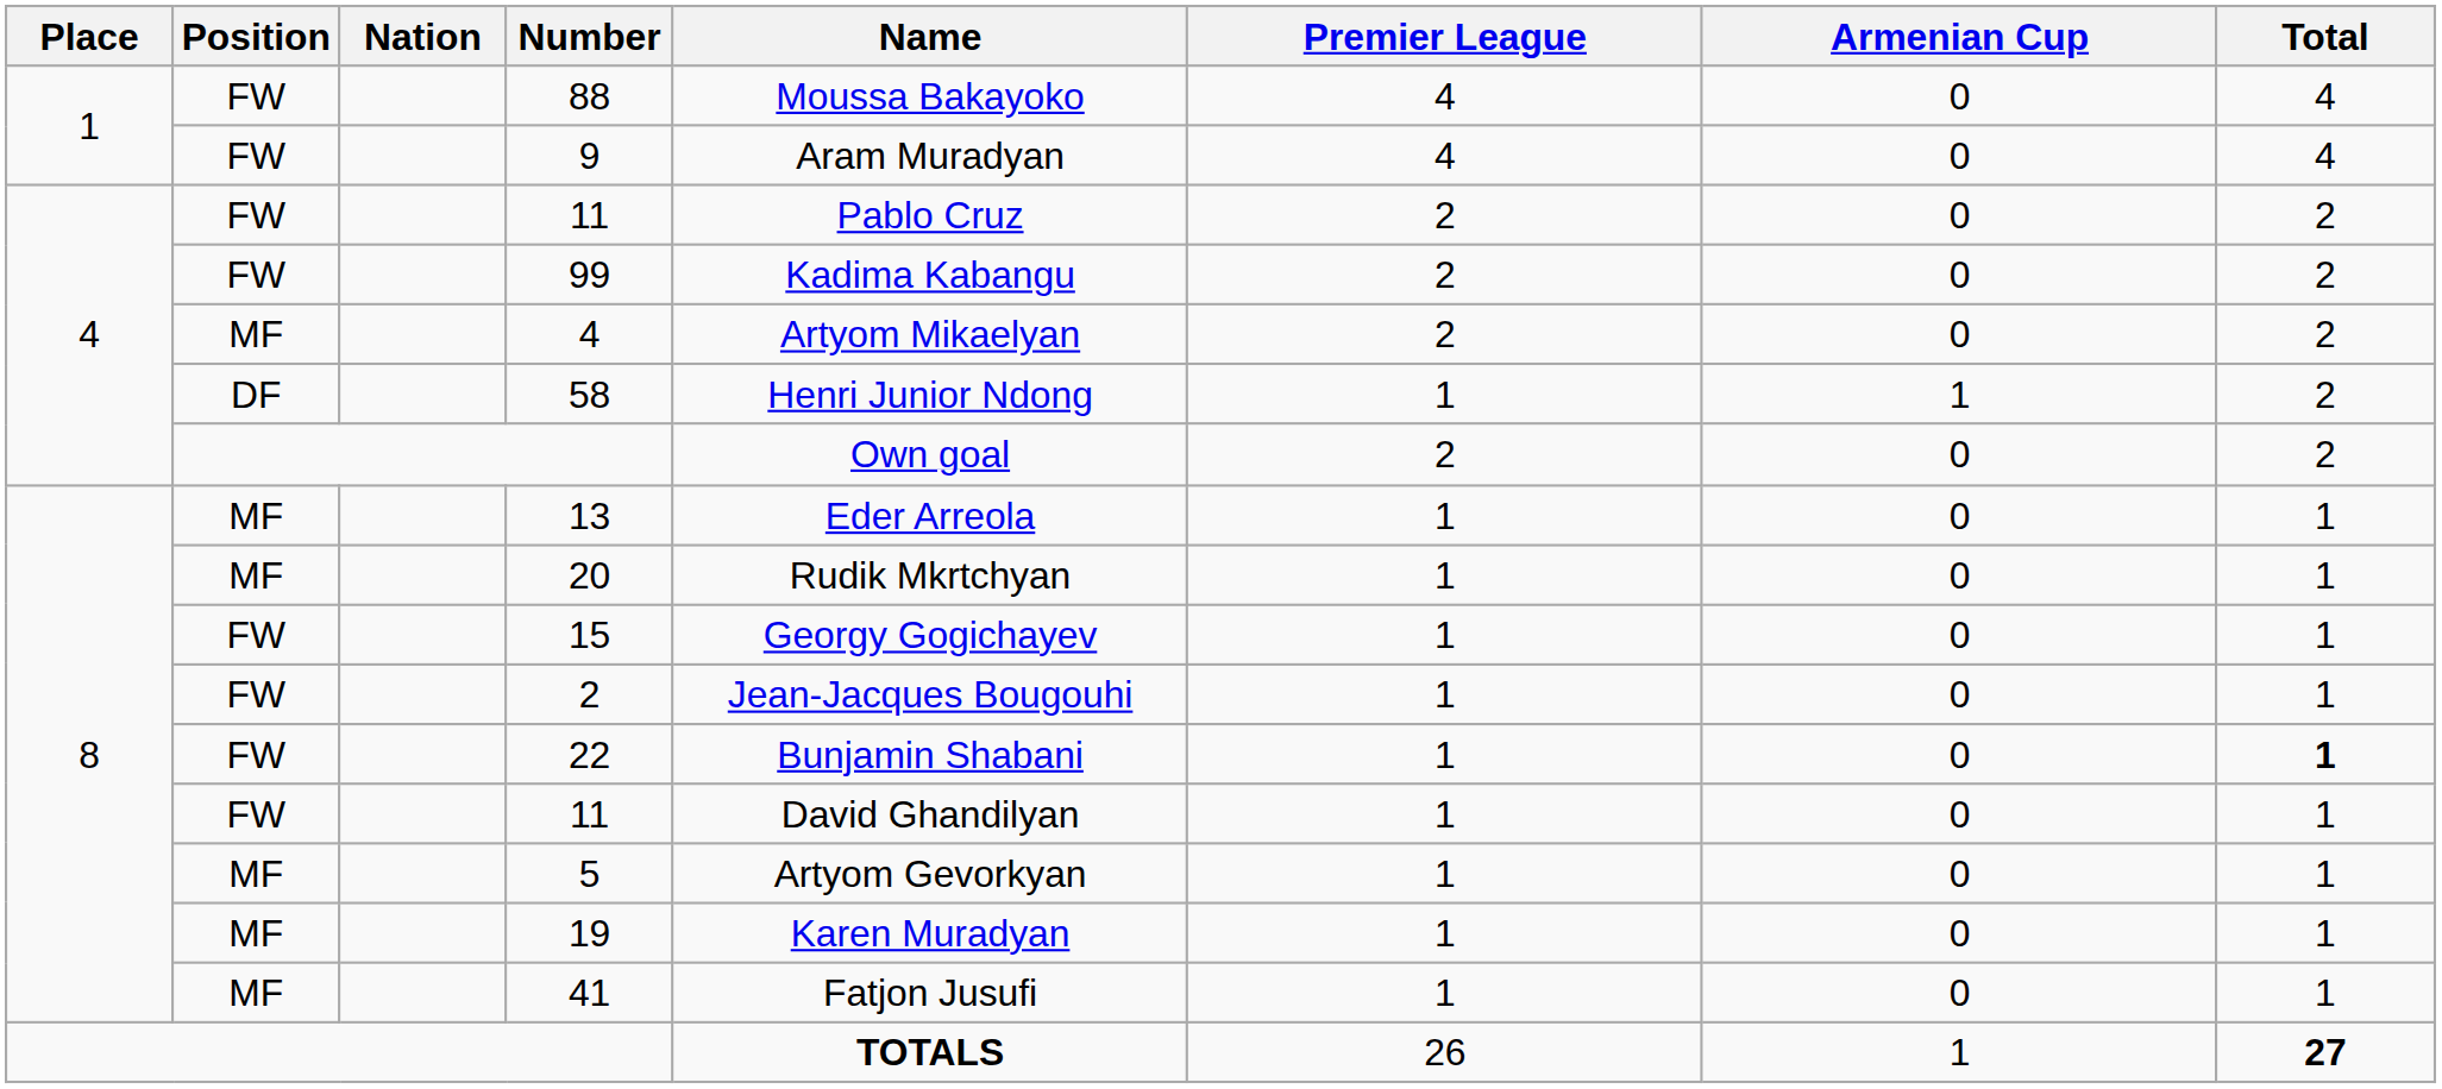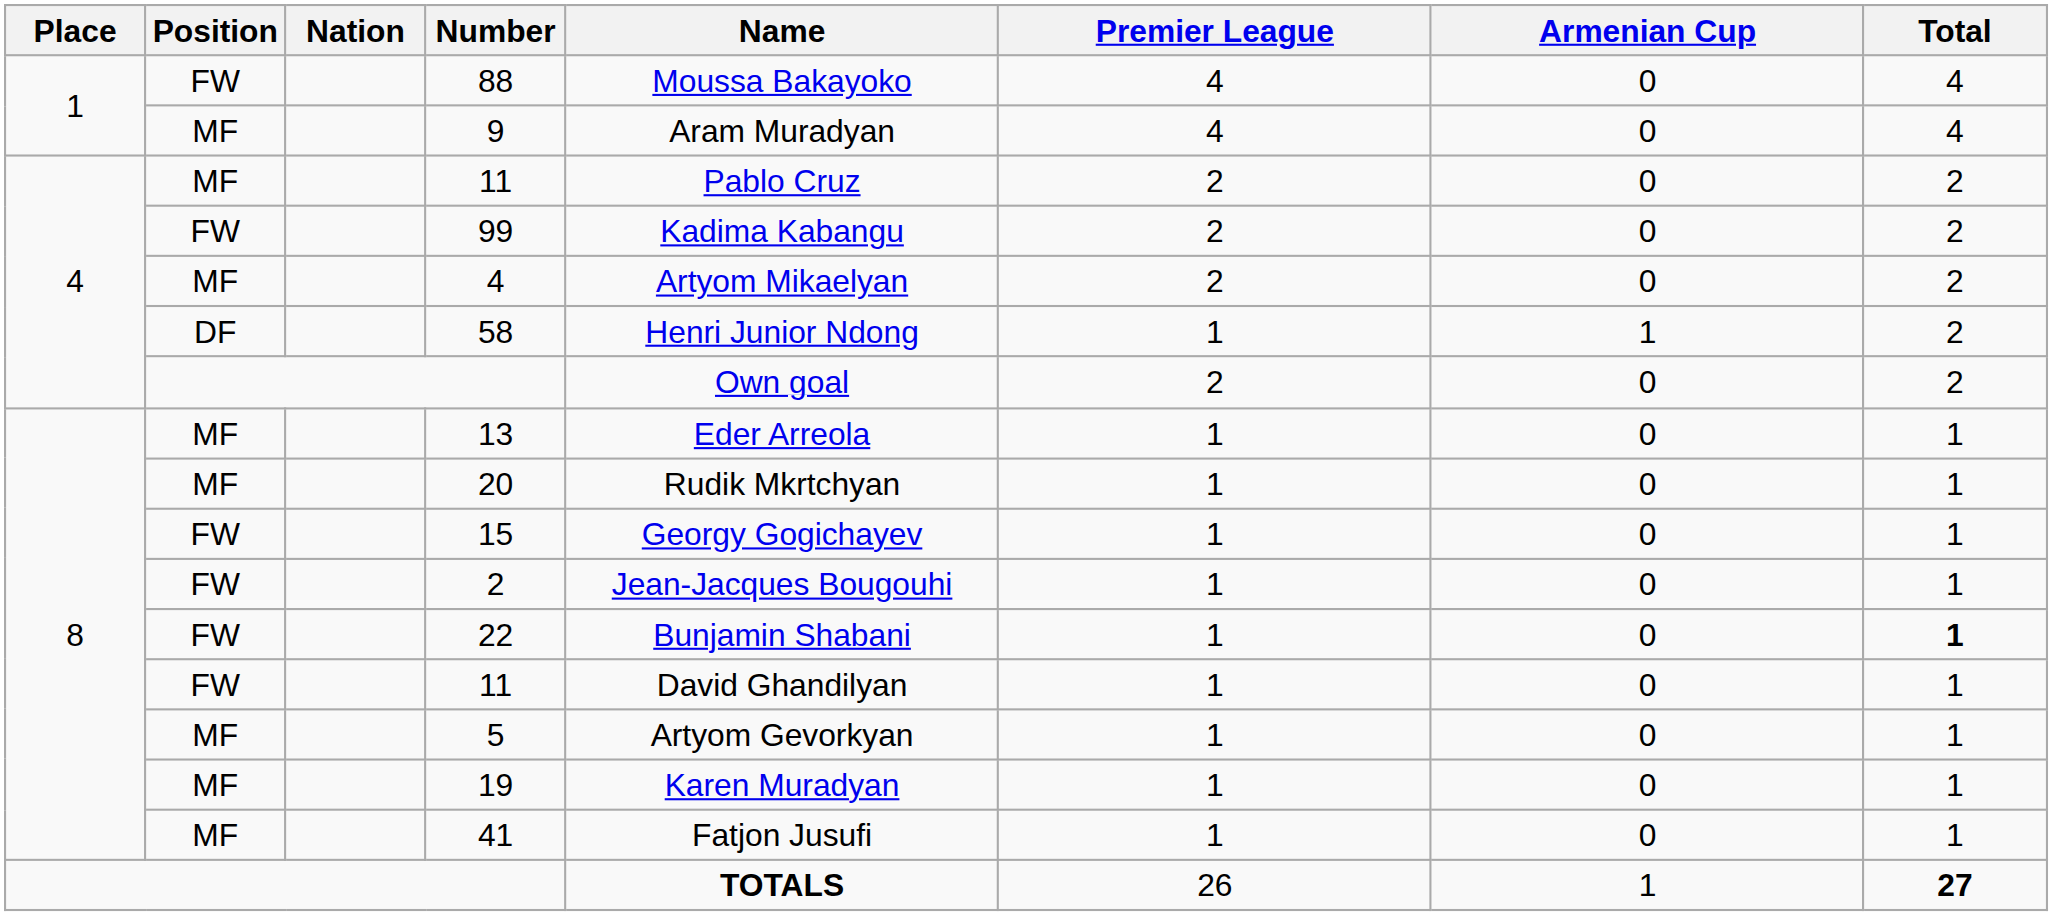9 | Position: FW -> MF
4 / 11 | Position: FW -> MF
